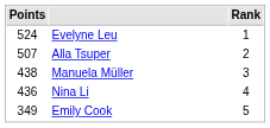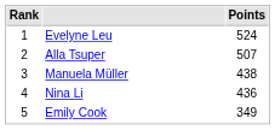columns swapped: Rank <-> Points
